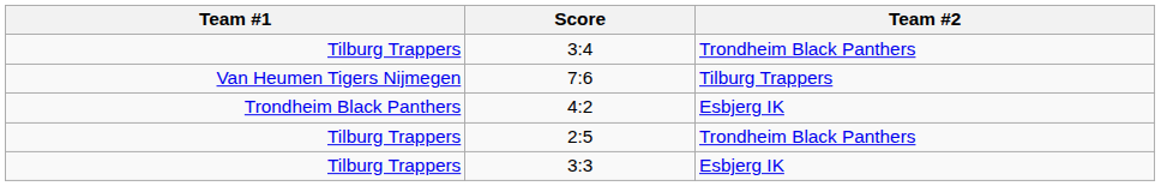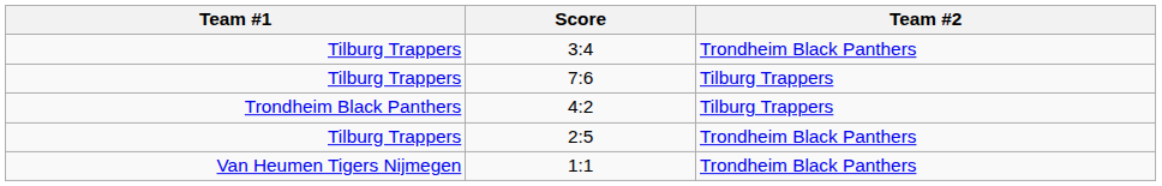7:6 | Team #1: Van Heumen Tigers Nijmegen -> Tilburg Trappers
4:2 | Team #2: Esbjerg IK -> Tilburg Trappers
- row: Tilburg Trappers | 3:3 | Esbjerg IK
+ row: Van Heumen Tigers Nijmegen | 1:1 | Trondheim Black Panthers
